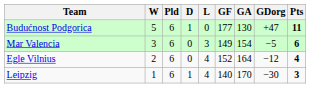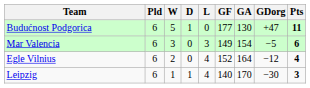columns swapped: Pld <-> W
